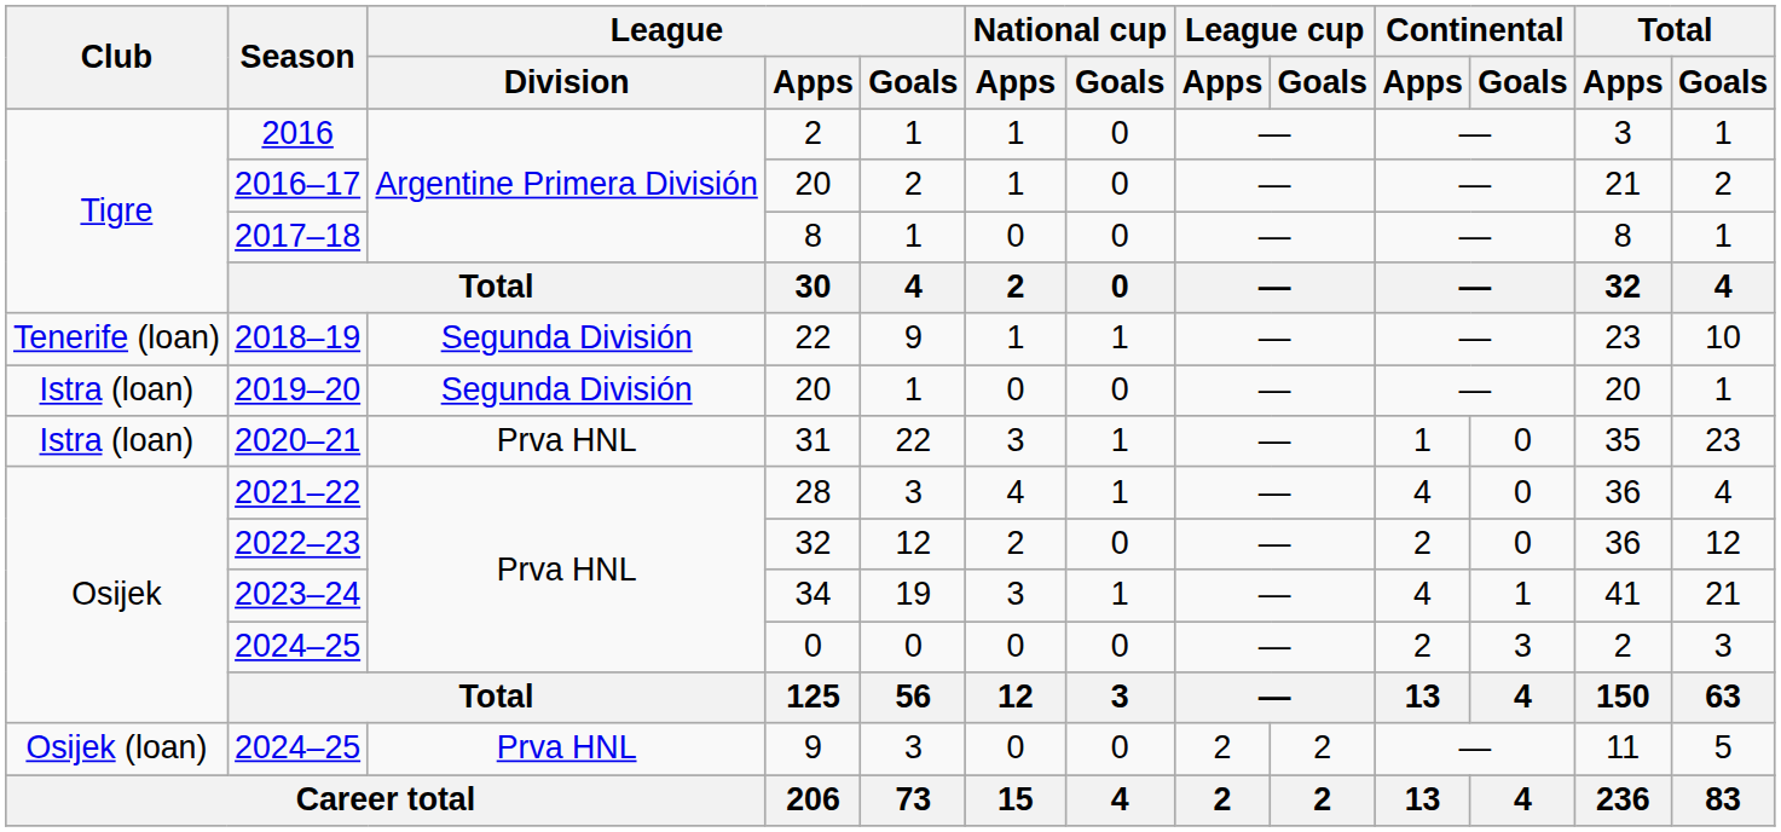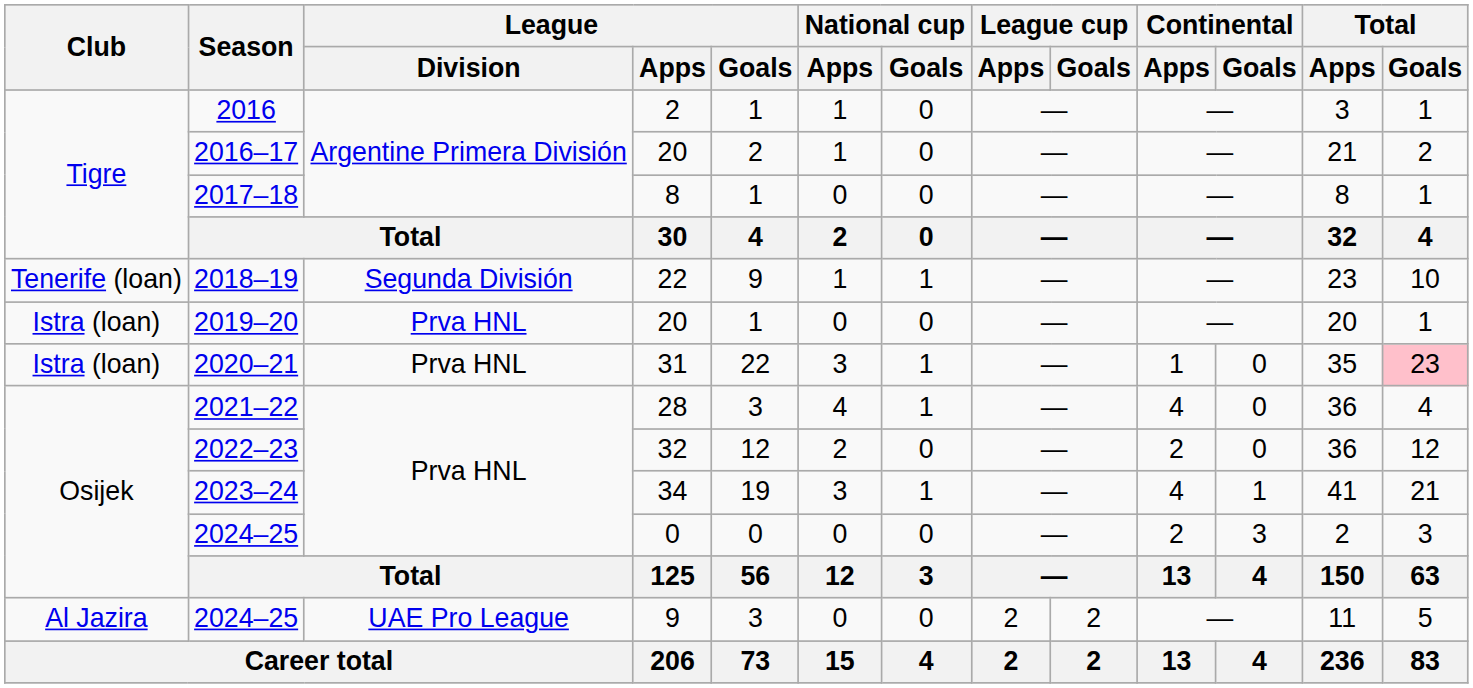2019–20 | League / Division: Segunda División -> Prva HNL
2020–21 | Total / Goals: no background -> pink background
2024–25 / 9 | Club: Osijek (loan) -> Al Jazira
2024–25 / 9 | League / Division: Prva HNL -> UAE Pro League
